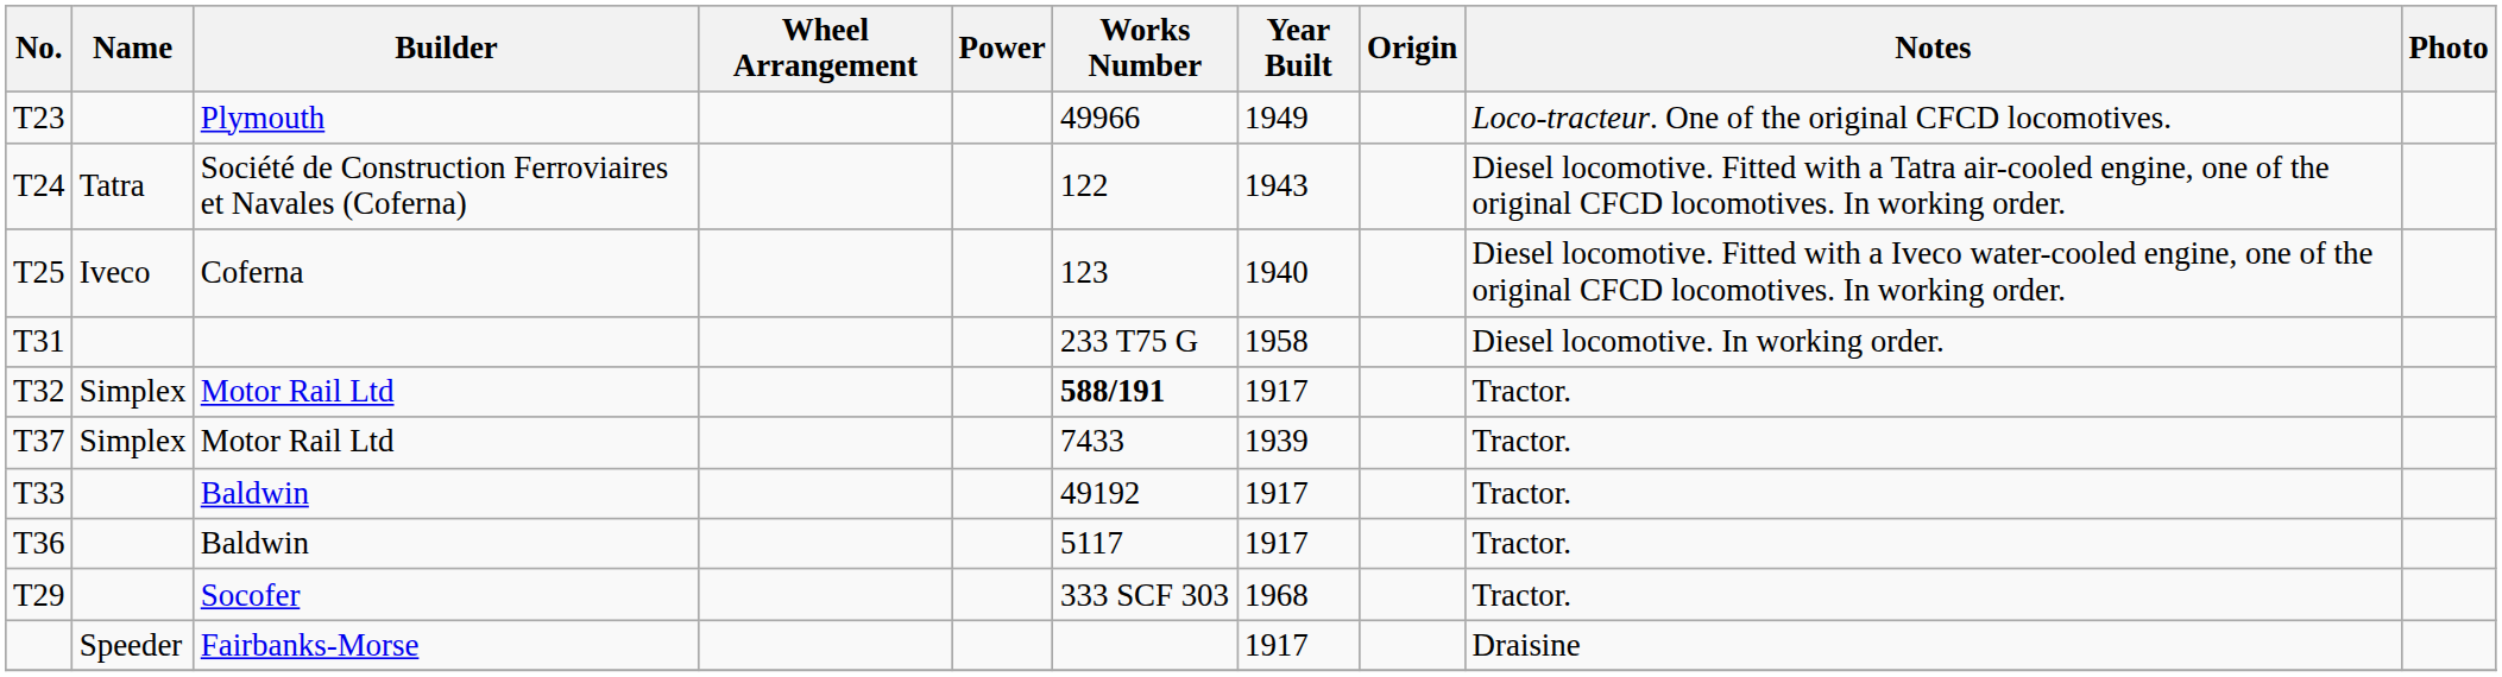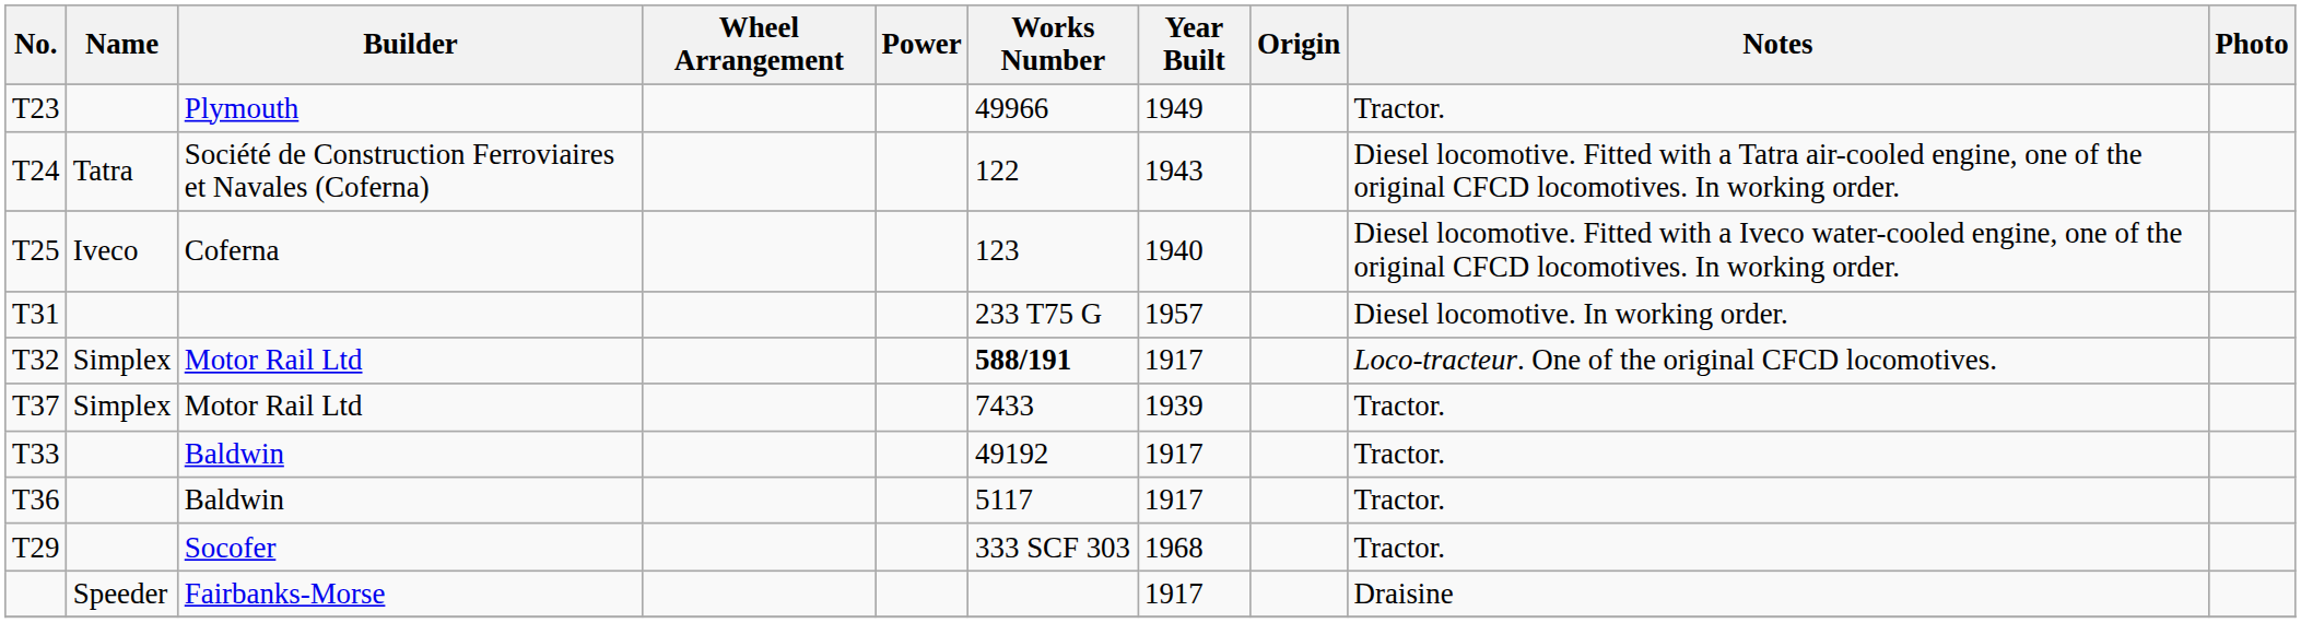T23 | Notes: Loco-tracteur. One of the original CFCD locomotives. -> Tractor.
T31 | Year Built: 1958 -> 1957
T32 | Notes: Tractor. -> Loco-tracteur. One of the original CFCD locomotives.
